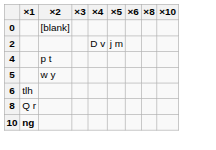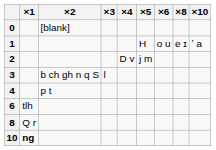+ row: 1 | H | o u | e ɪ | ʼ a
+ row: 3 | b ch gh n q S | l
- row: 5 | w y
